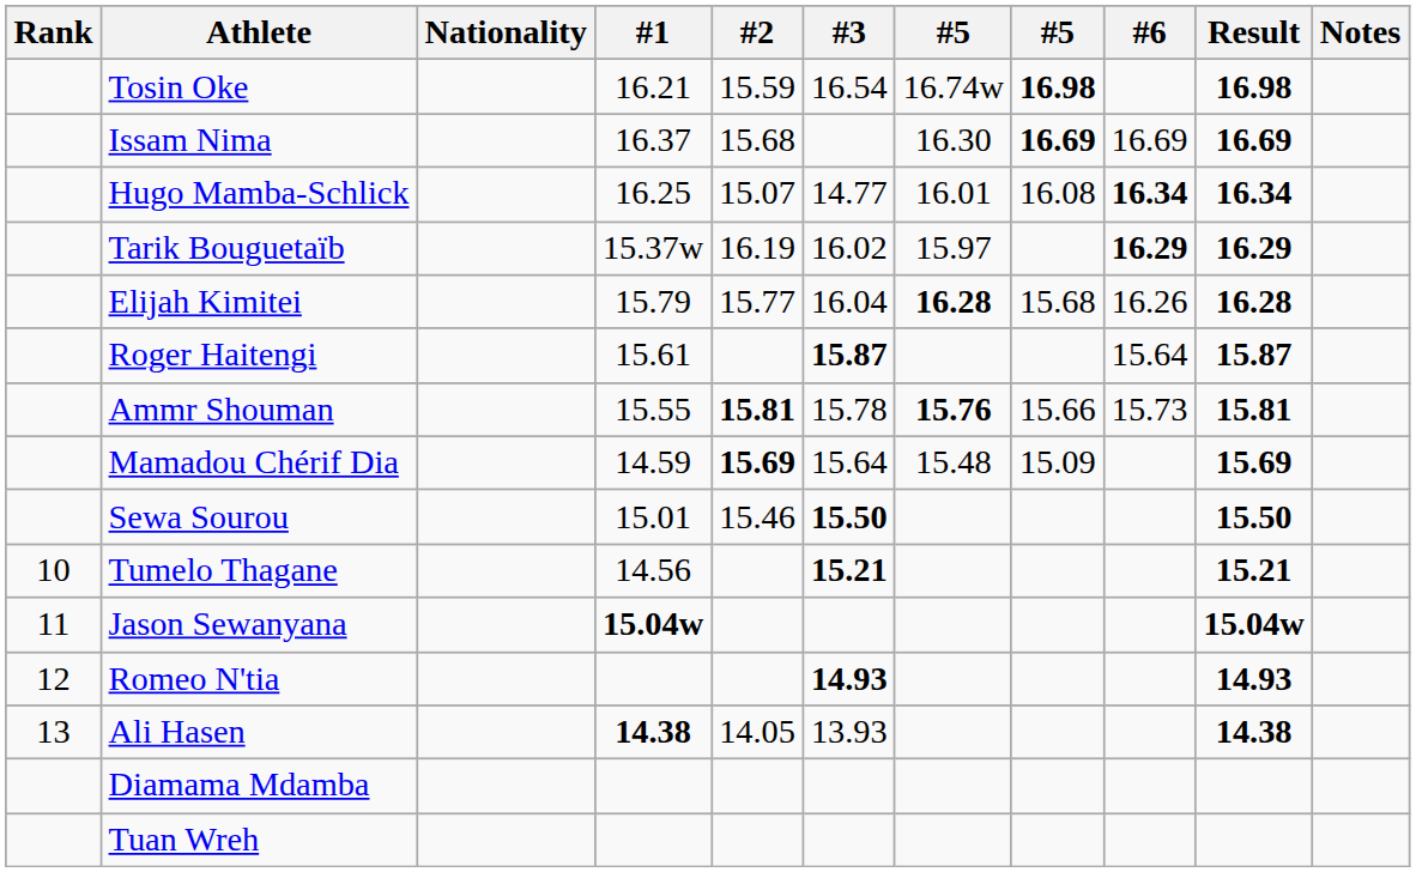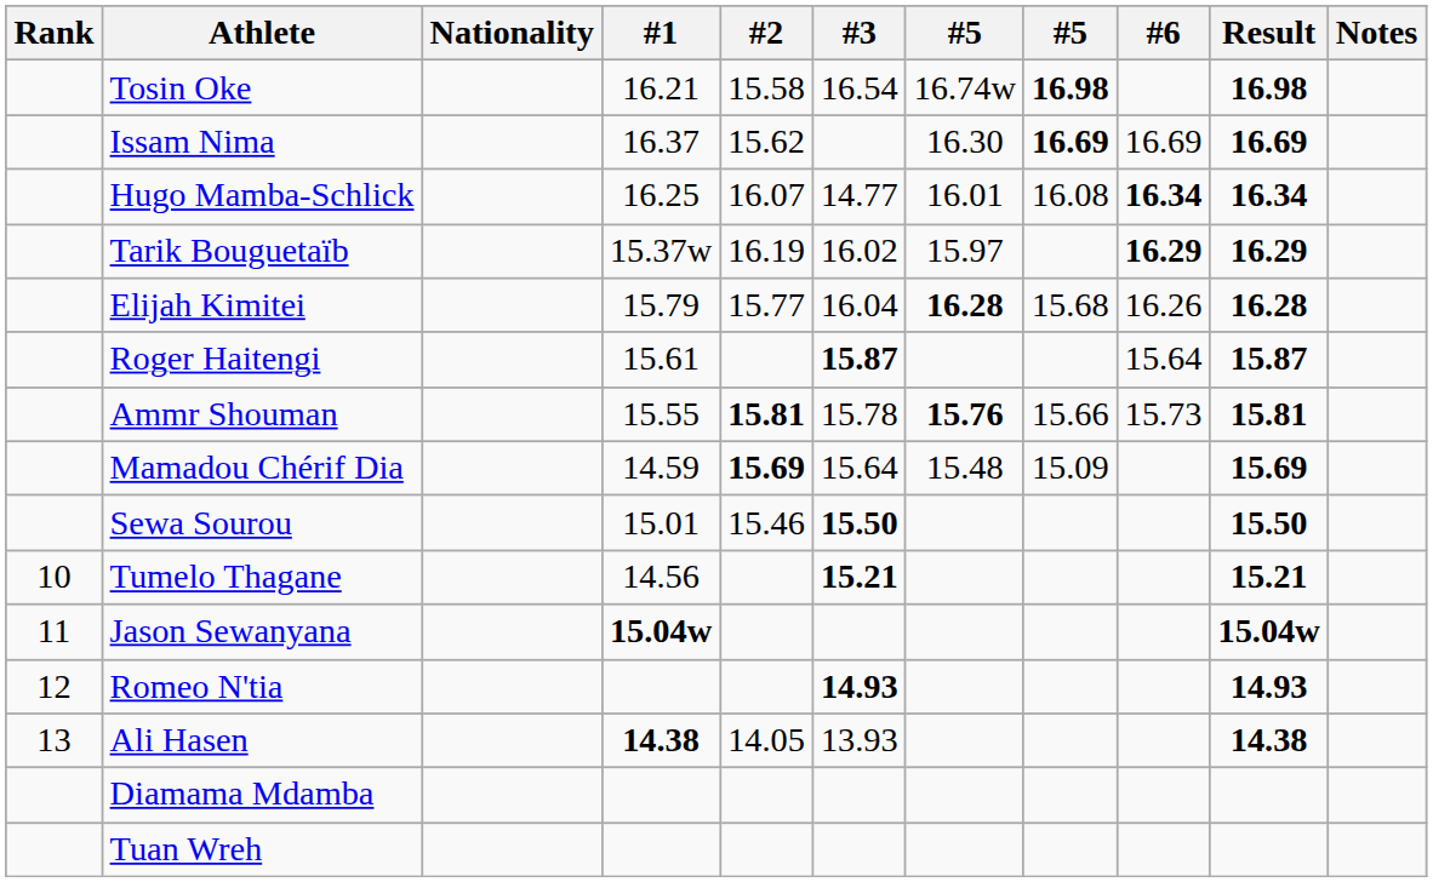Tosin Oke | #2: 15.59 -> 15.58
Issam Nima | #2: 15.68 -> 15.62
Hugo Mamba-Schlick | #2: 15.07 -> 16.07
